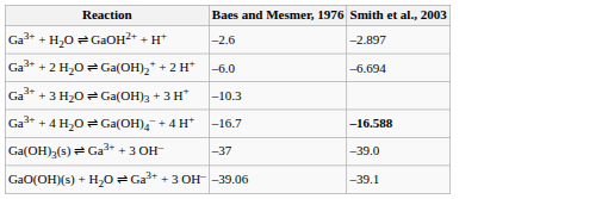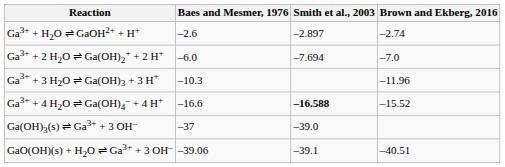+ column: Brown and Ekberg, 2016 | –2.74 | –7.0 | –11.96 | –15.52 | –40.51
Ga3+ + 2 H2O ⇌ Ga(OH)2+ + 2 H+ | Smith et al., 2003: –6.694 -> –7.694
Ga3+ + 4 H2O ⇌ Ga(OH)4– + 4 H+ | Baes and Mesmer, 1976: –16.7 -> –16.6
